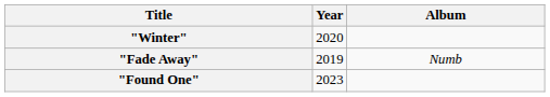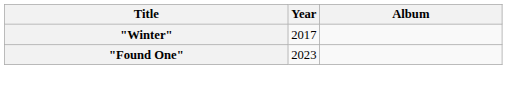"Winter" | Year: 2020 -> 2017
- row: "Fade Away" | 2019 | Numb
